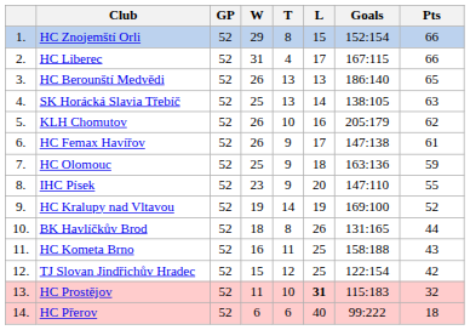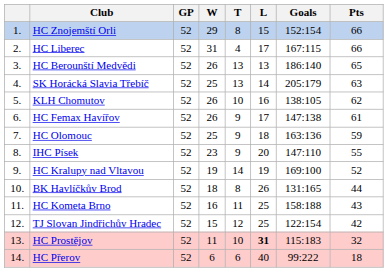SK Horácká Slavia Třebíč | Goals: 138:105 -> 205:179
KLH Chomutov | Goals: 205:179 -> 138:105
